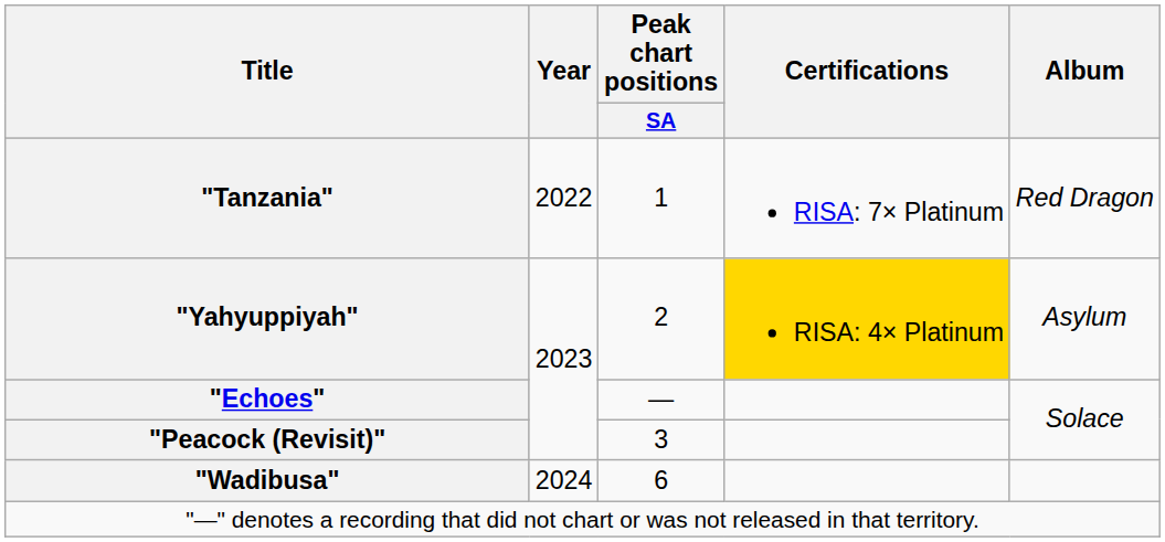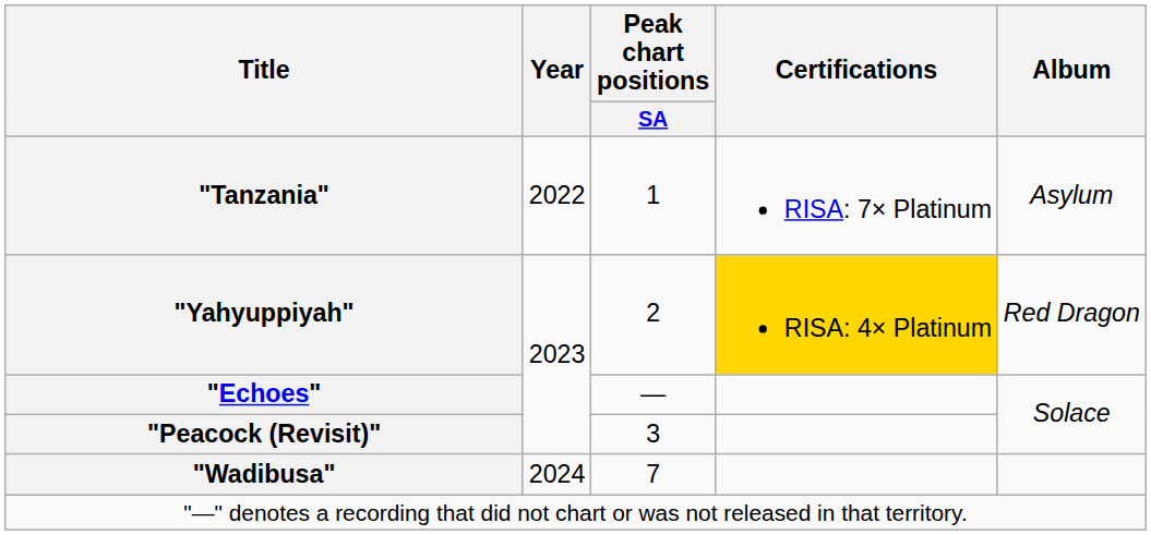"Tanzania" | Album: Red Dragon -> Asylum
"Yahyuppiyah" | Album: Asylum -> Red Dragon
"Wadibusa" | Peak chart positions / SA: 6 -> 7
